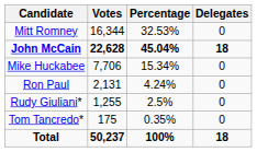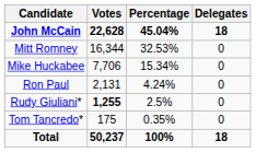rows swapped: John McCain <-> Mitt Romney
Rudy Giuliani* | Votes: normal -> bold
